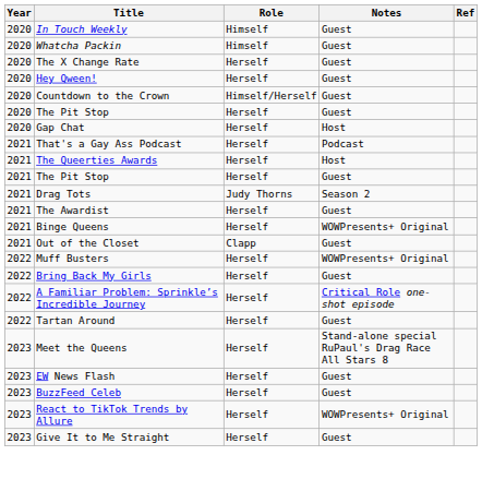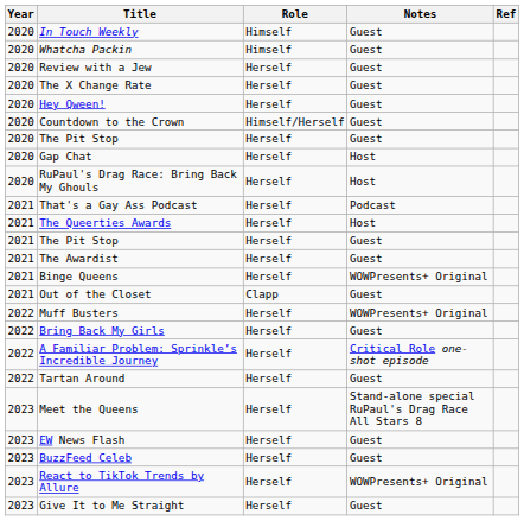+ row: 2020 | Review with a Jew | Herself | Guest
+ row: 2020 | RuPaul's Drag Race: Bring Back My Ghouls | Herself | Host
- row: 2021 | Drag Tots | Judy Thorns | Season 2
